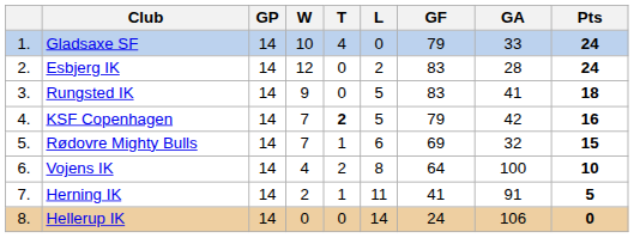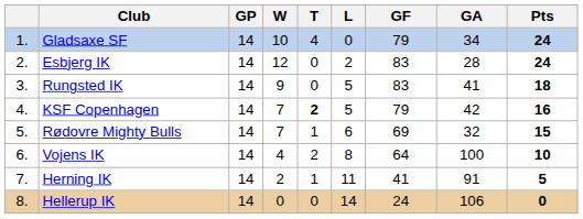Gladsaxe SF | GA: 33 -> 34
